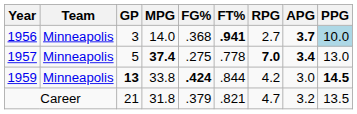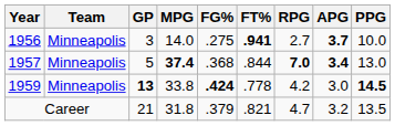1956 | FG%: .368 -> .275
1956 | PPG: lightblue background -> no background
1957 | FG%: .275 -> .368
1957 | FT%: .778 -> .844
1959 | FT%: .844 -> .778
